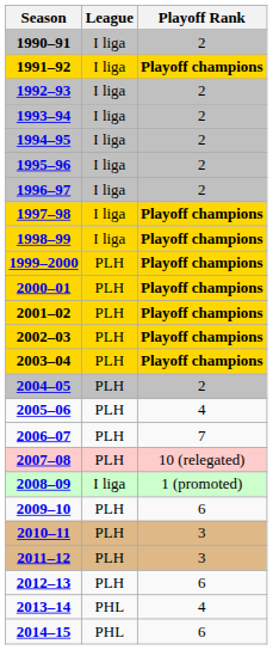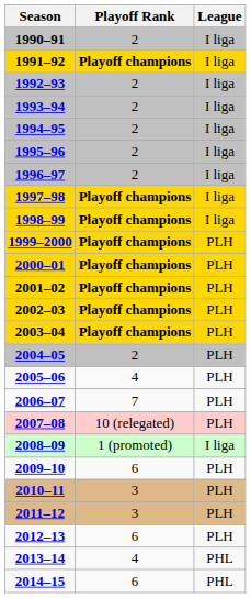columns swapped: League <-> Playoff Rank
